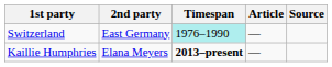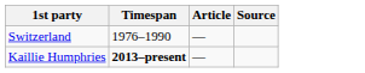- column: 2nd party | East Germany | Elana Meyers
Switzerland | Timespan: paleturquoise background -> no background
